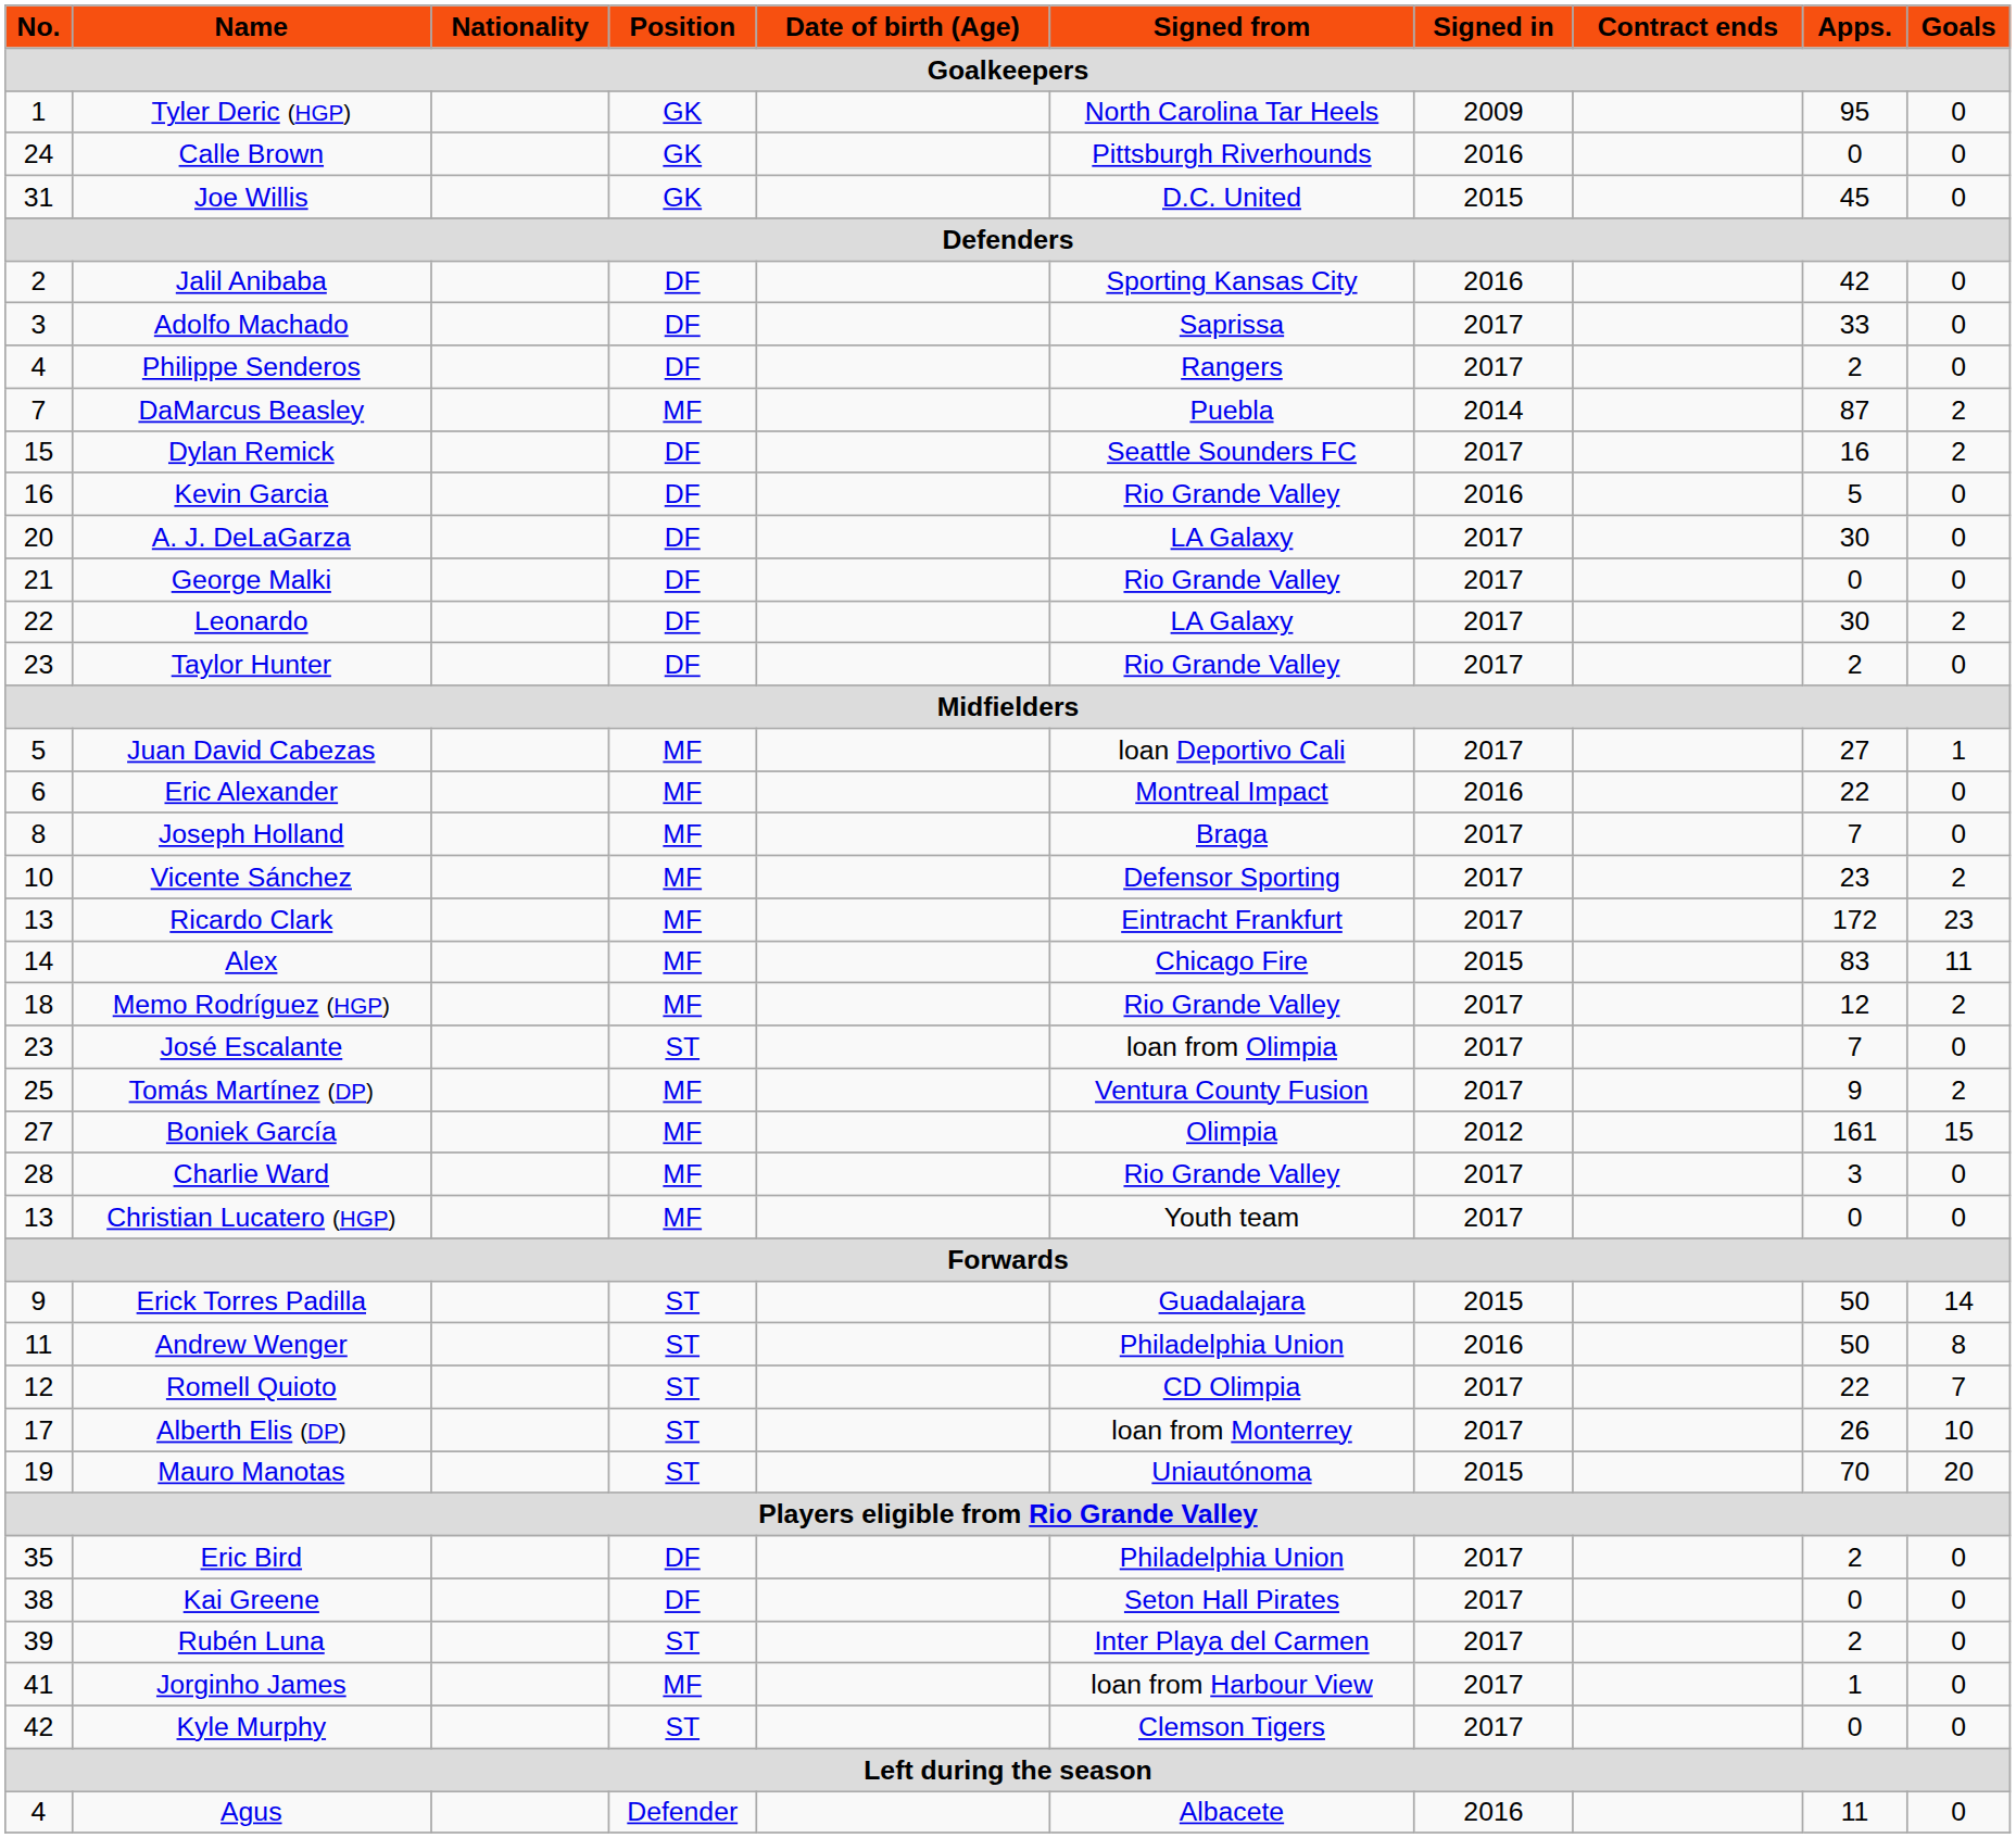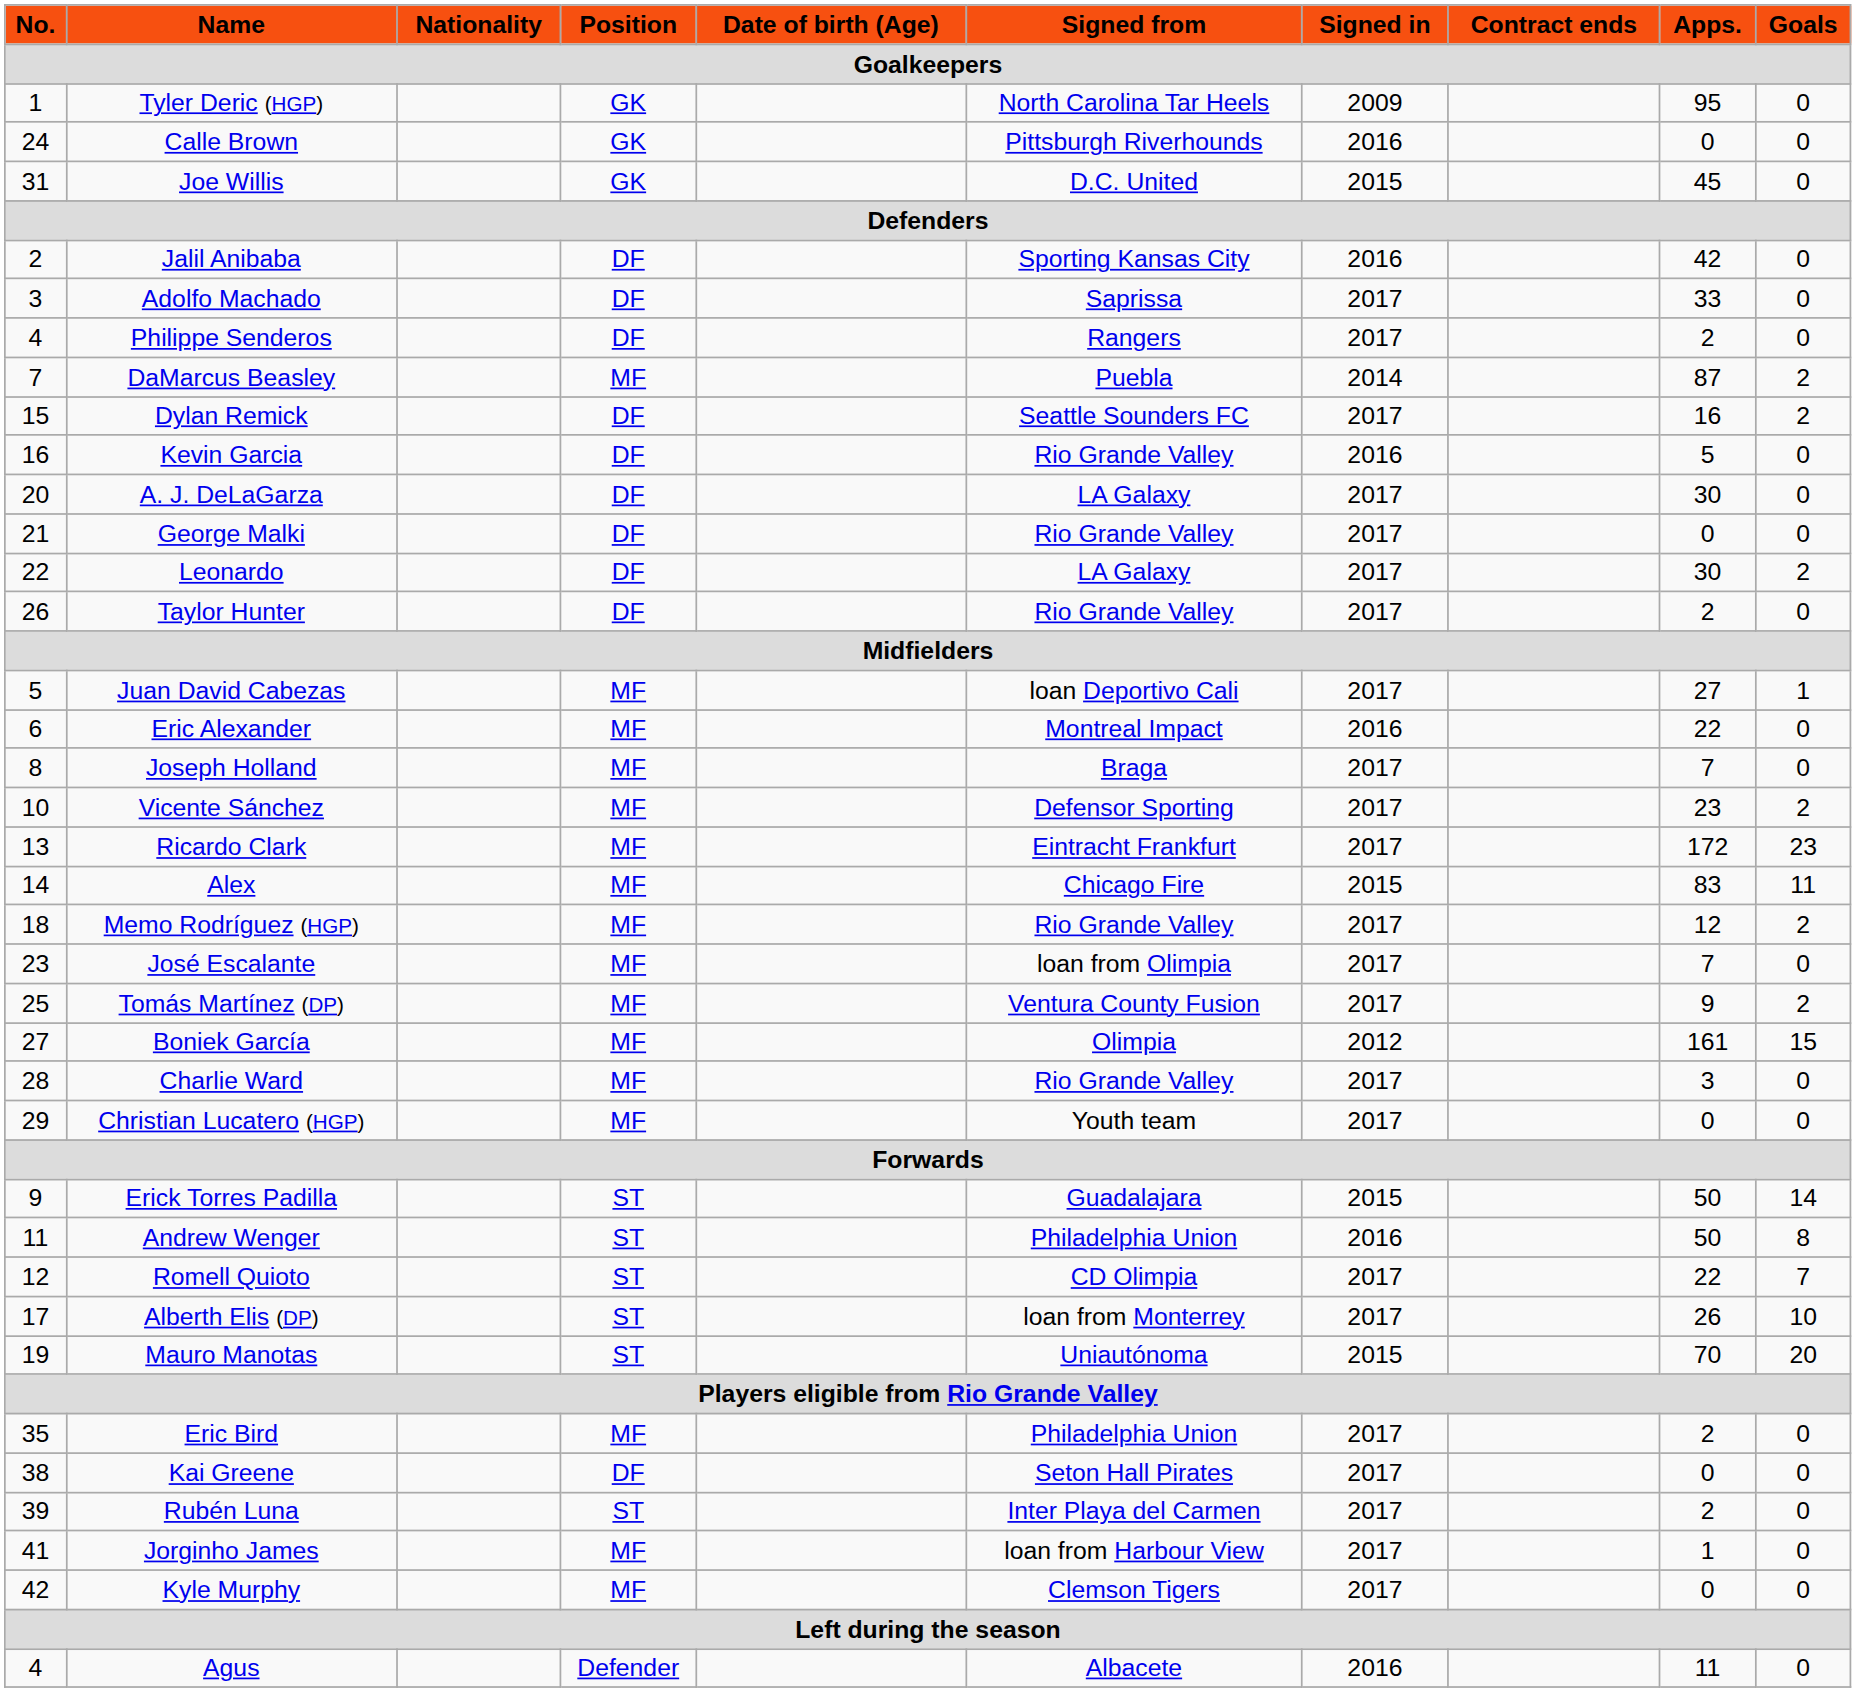Taylor Hunter | No.: 23 -> 26
José Escalante | Position: ST -> MF
Christian Lucatero (HGP) | No.: 13 -> 29
Eric Bird | Position: DF -> MF
Kyle Murphy | Position: ST -> MF
